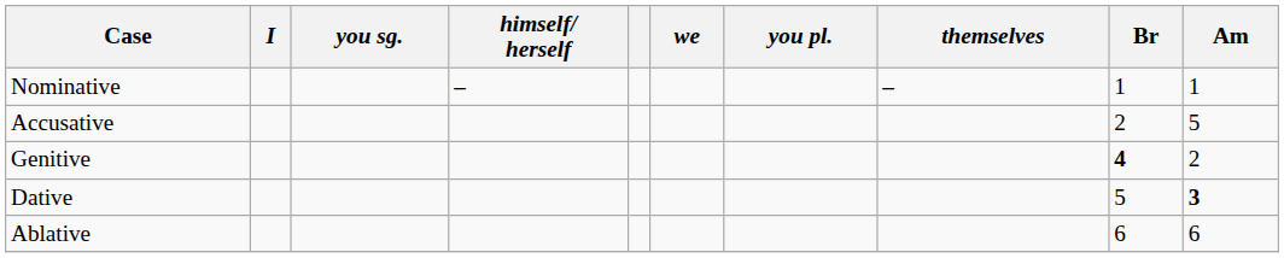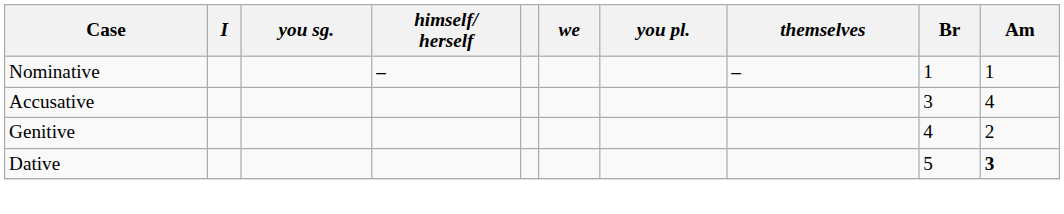Accusative | Br: 2 -> 3
Accusative | Am: 5 -> 4
Genitive | Br: bold -> normal
- row: Ablative | 6 | 6
